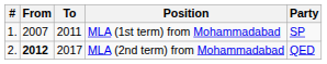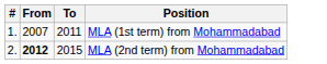- column: Party | SP | QED
MLA (2nd term) from Mohammadabad | To: 2017 -> 2015
